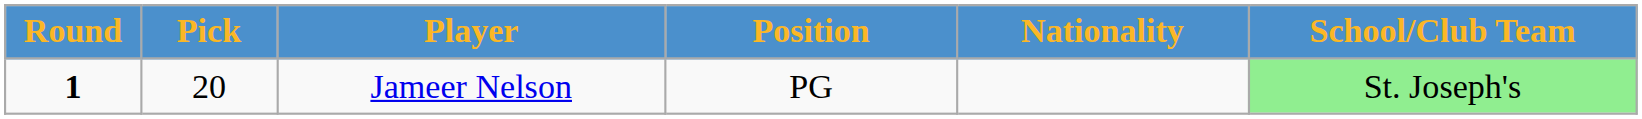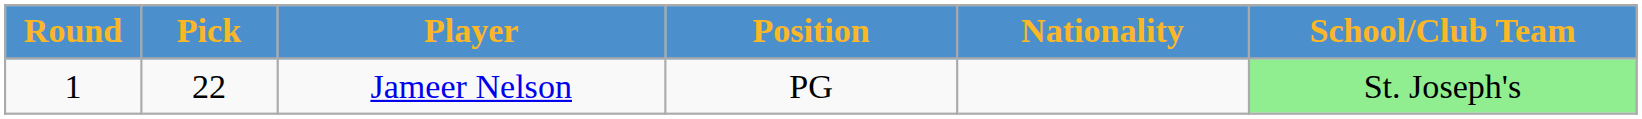Jameer Nelson | Round: bold -> normal
Jameer Nelson | Pick: 20 -> 22
